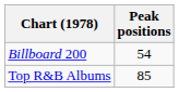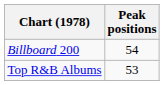Top R&B Albums | Peak positions: 85 -> 53
